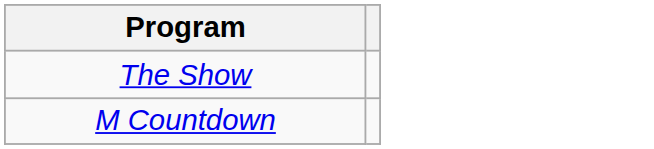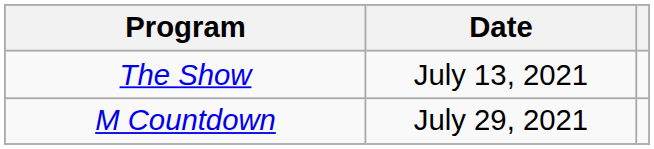+ column: Date | July 13, 2021 | July 29, 2021
